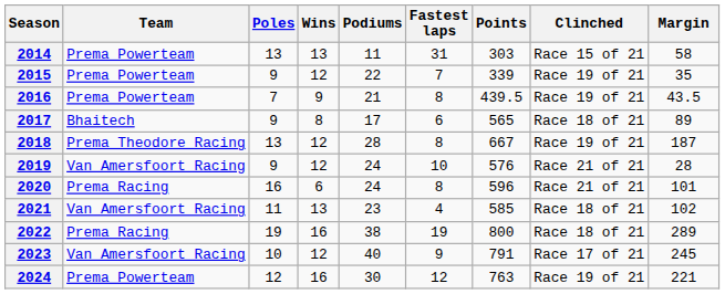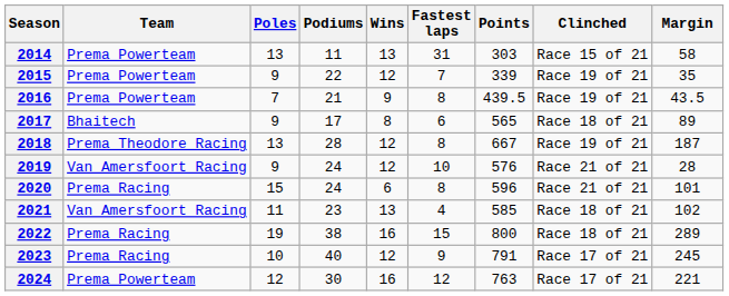columns swapped: Wins <-> Podiums
2020 | Poles: 16 -> 15
2022 | Fastest laps: 19 -> 15
2023 | Team: Van Amersfoort Racing -> Prema Racing
2024 | Clinched: Race 19 of 21 -> Race 17 of 21
